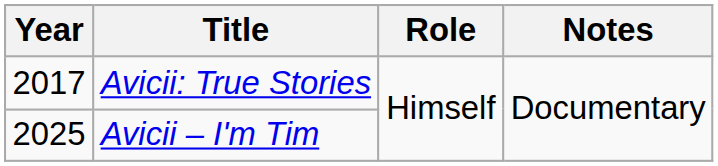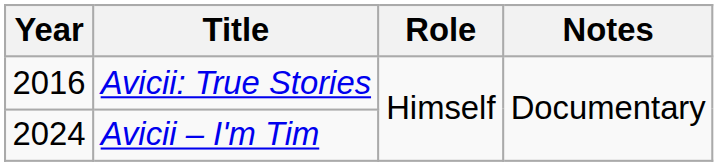Avicii: True Stories | Year: 2017 -> 2016
Avicii – I'm Tim | Year: 2025 -> 2024
